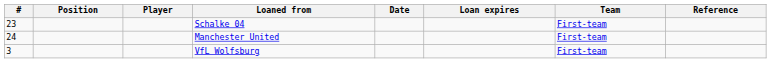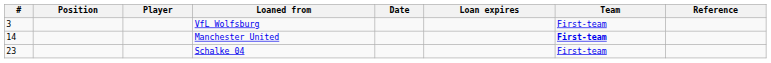rows swapped: VfL Wolfsburg <-> Schalke 04
Manchester United | #: 24 -> 14
Manchester United | Team: normal -> bold
